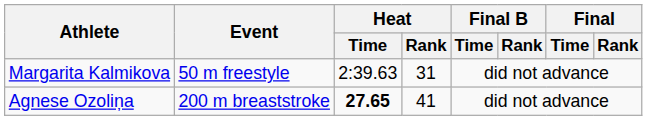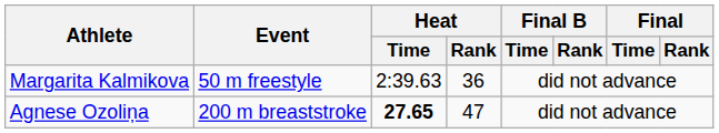Margarita Kalmikova | Heat / Rank: 31 -> 36
Agnese Ozoliņa | Heat / Rank: 41 -> 47
